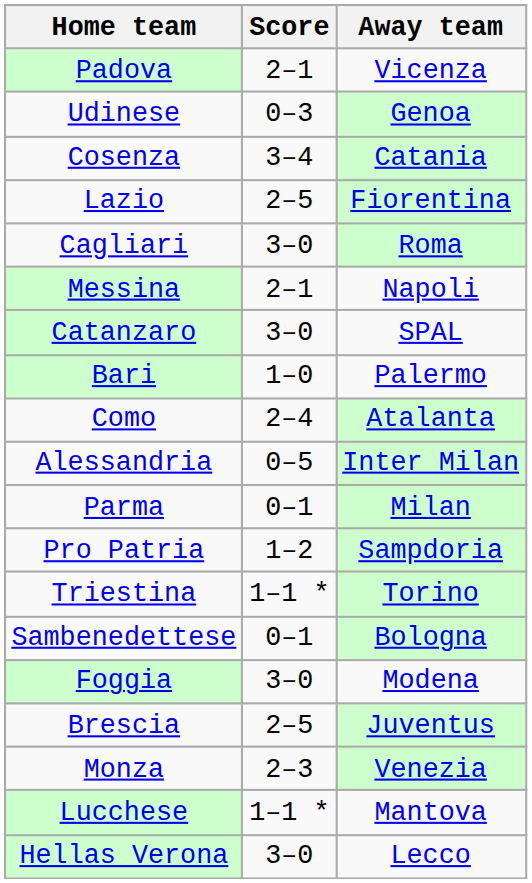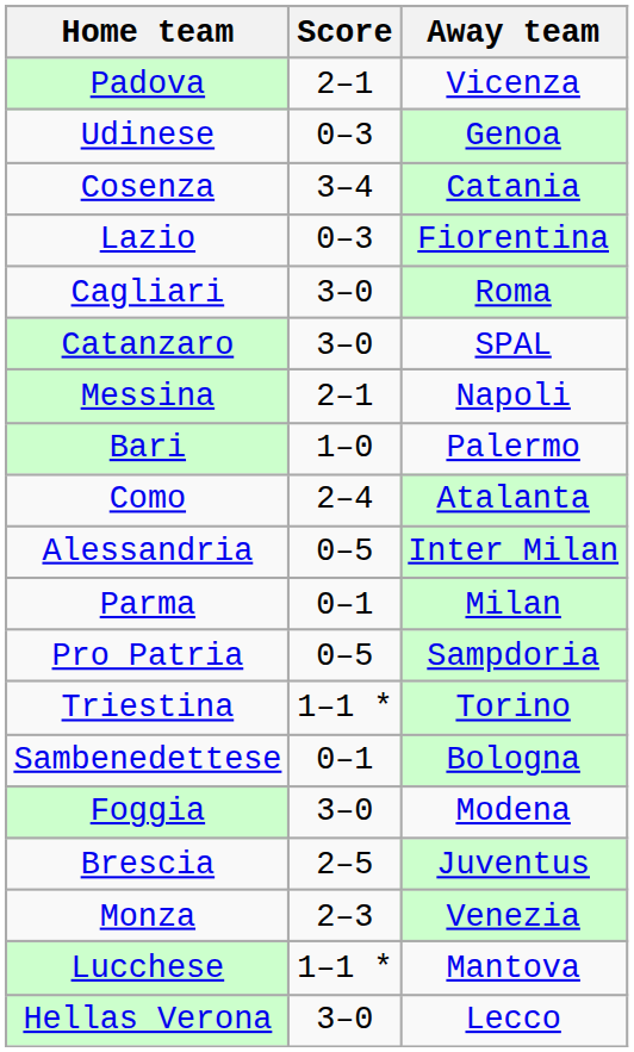Lazio | Score: 2–5 -> 0–3
rows swapped: Catanzaro <-> Messina
Pro Patria | Score: 1–2 -> 0–5
